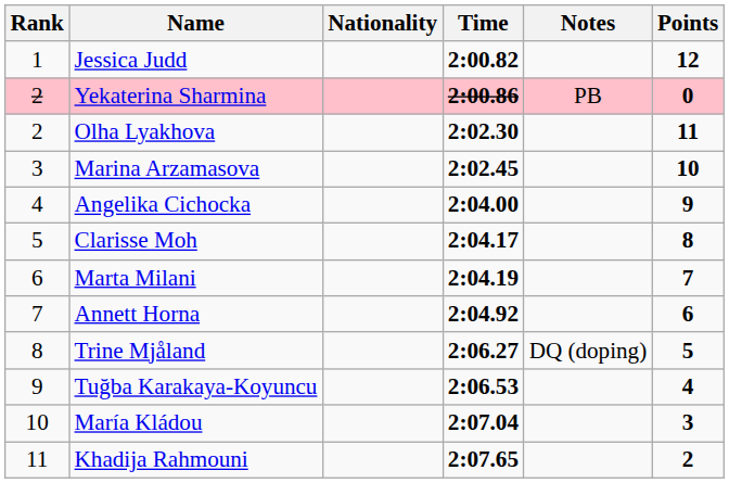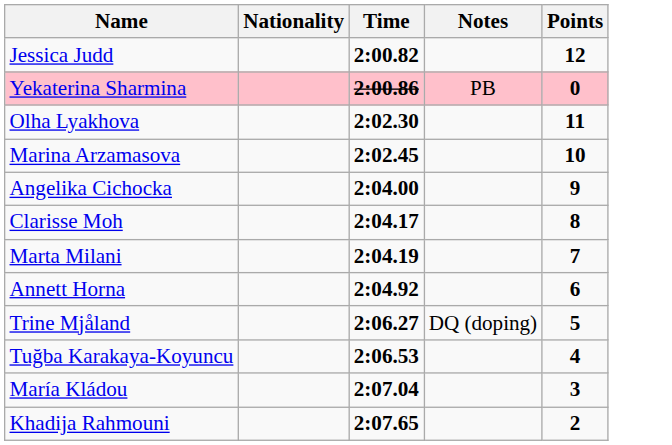- column: Rank | 1 | 2 | 2 | 3 | 4 | 5 | 6 | 7 | 8 | 9 | 10 | 11
